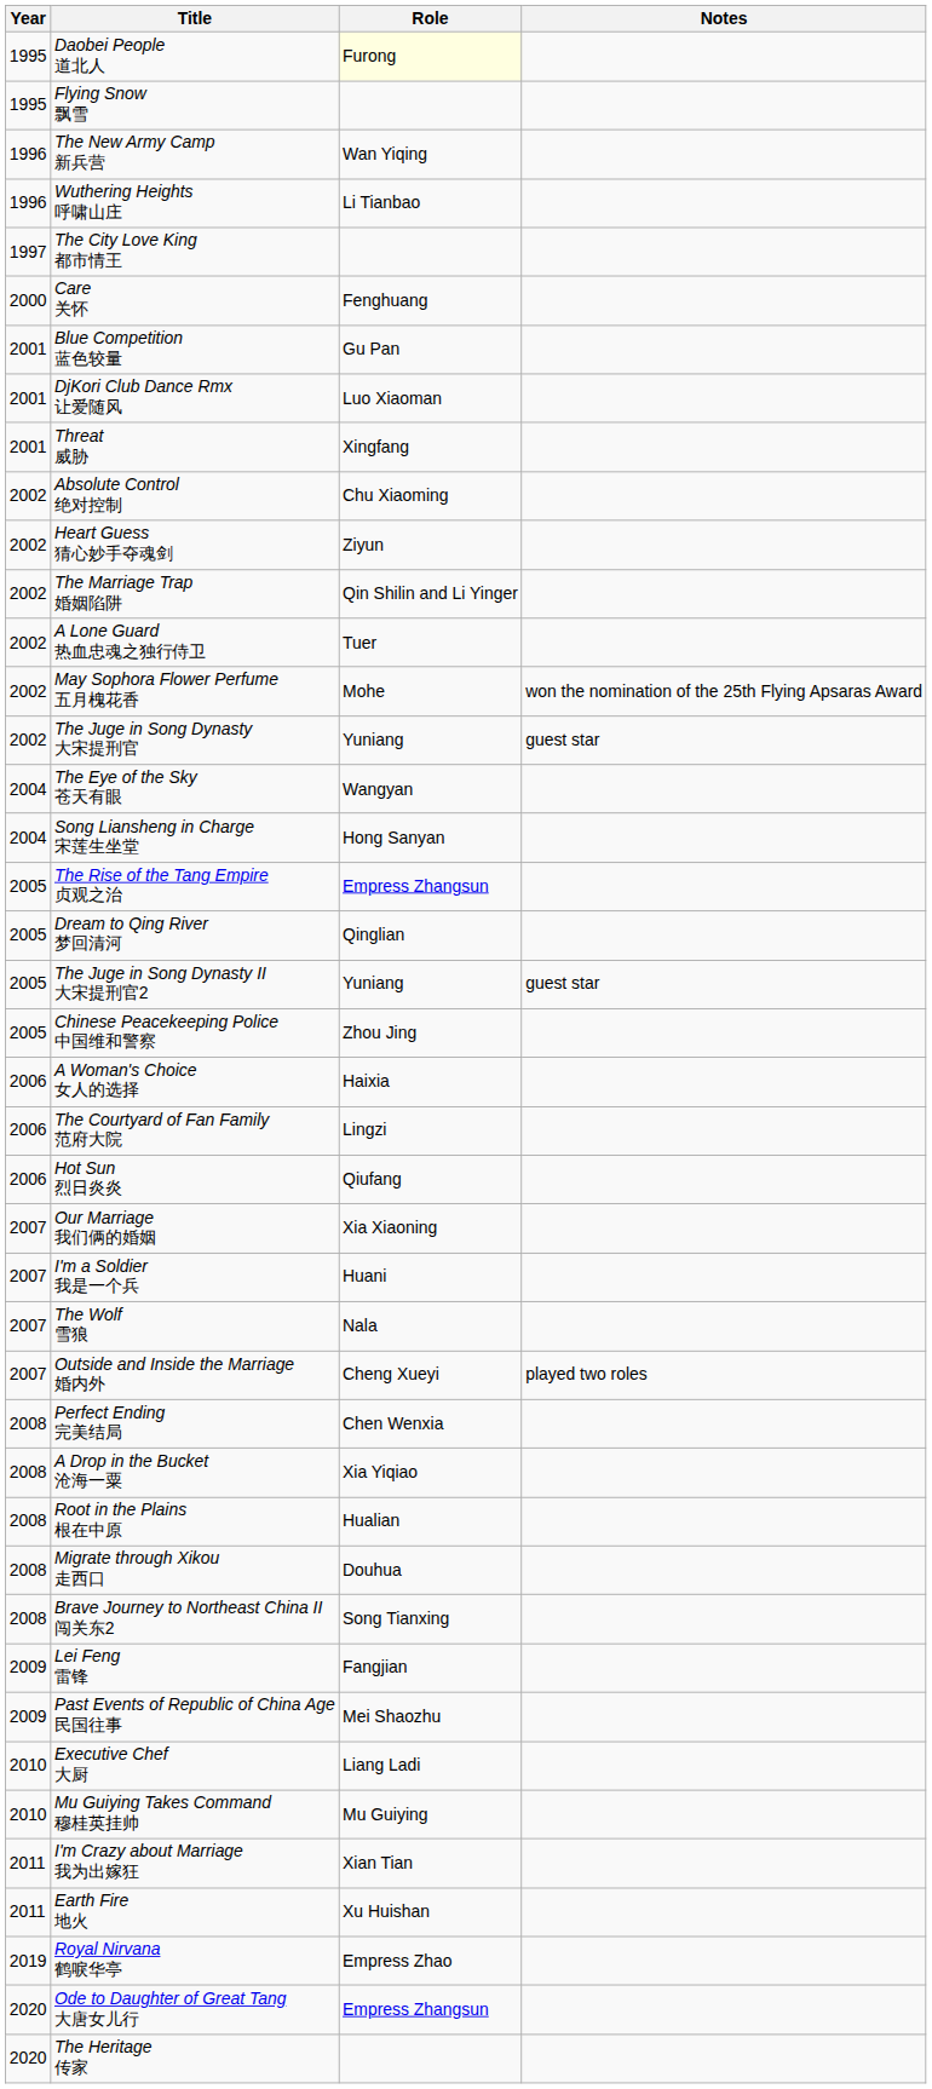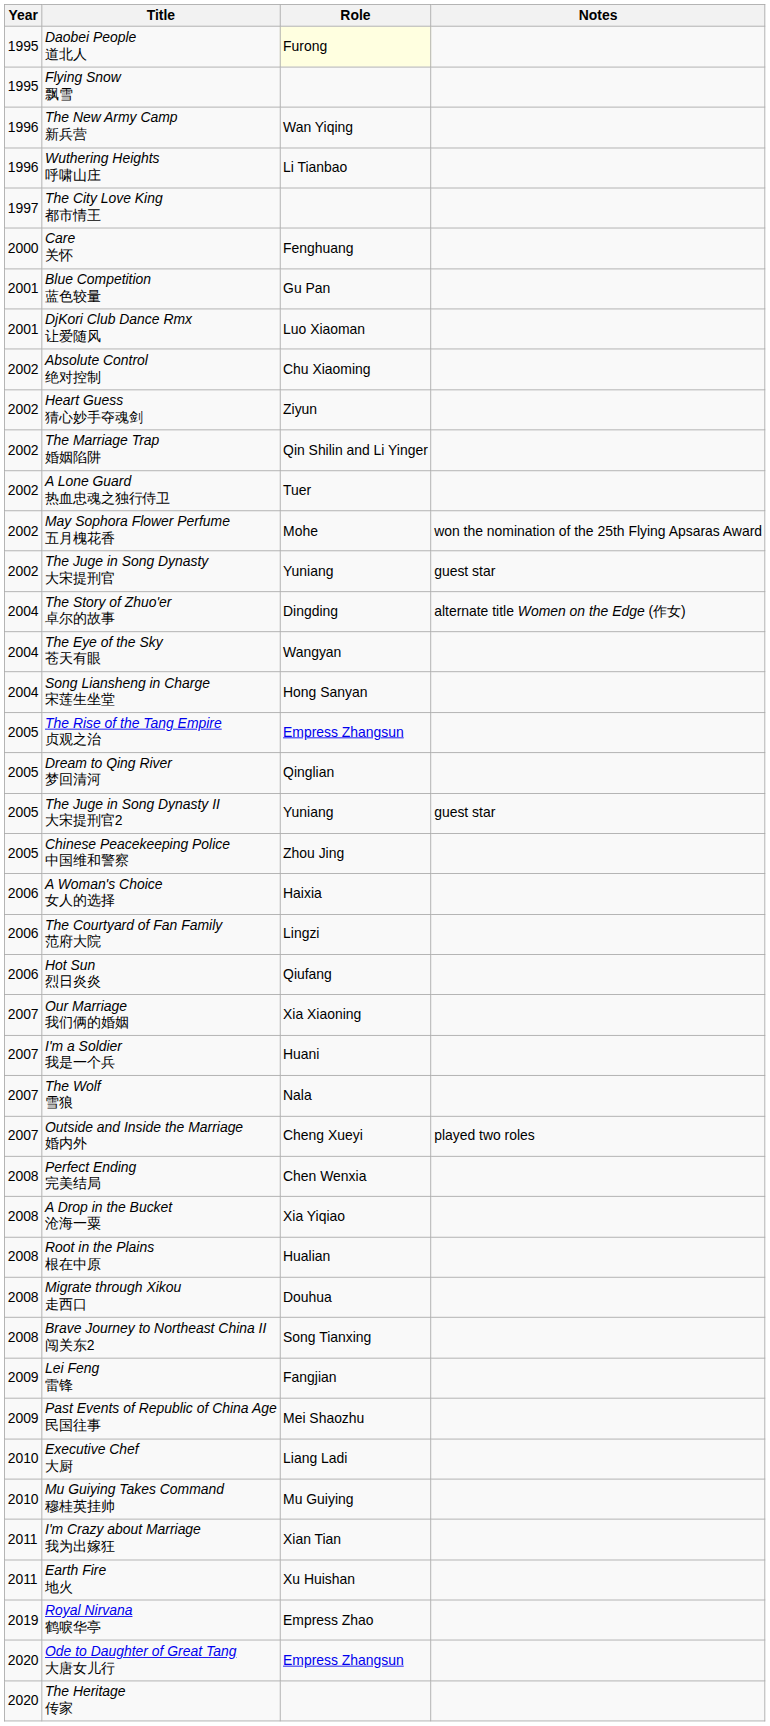- row: 2001 | Threat 威胁 | Xingfang
+ row: 2004 | The Story of Zhuo'er 卓尔的故事 | Dingding | alternate title Women on the Edge (作女)
